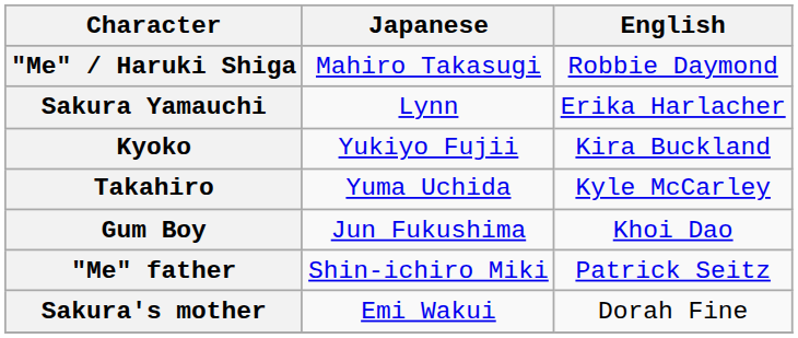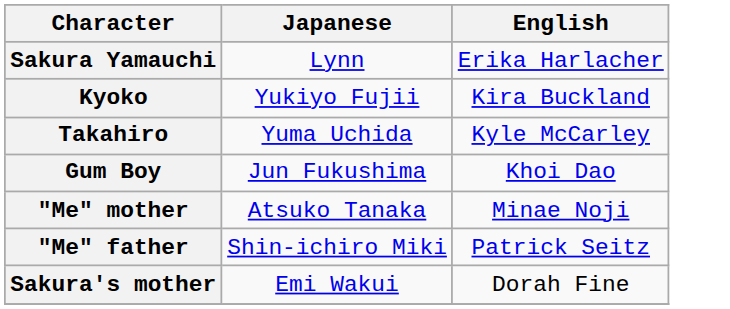- row: "Me" / Haruki Shiga | Mahiro Takasugi | Robbie Daymond
+ row: "Me" mother | Atsuko Tanaka | Minae Noji
